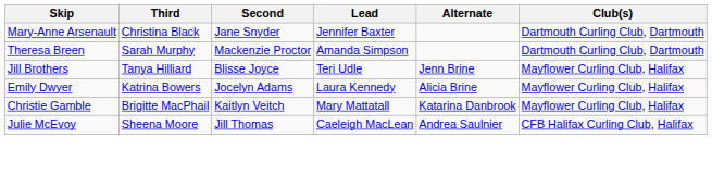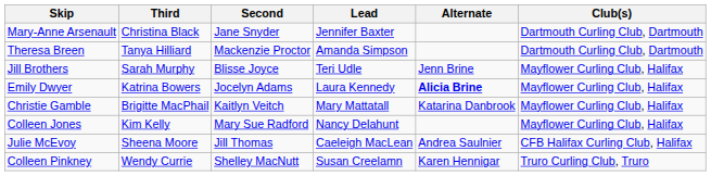Theresa Breen | Third: Sarah Murphy -> Tanya Hilliard
Jill Brothers | Third: Tanya Hilliard -> Sarah Murphy
Emily Dwyer | Alternate: normal -> bold
+ row: Colleen Jones | Kim Kelly | Mary Sue Radford | Nancy Delahunt | Mayflower Curling Club, Halifax
+ row: Colleen Pinkney | Wendy Currie | Shelley MacNutt | Susan Creelamn | Karen Hennigar | Truro Curling Club, Truro
